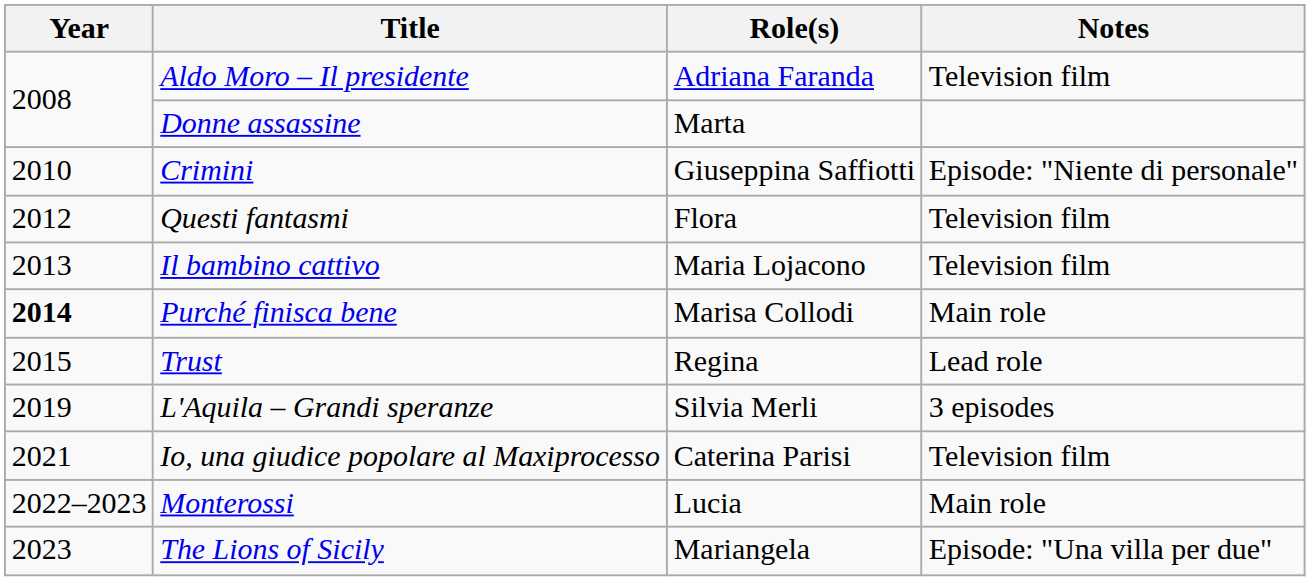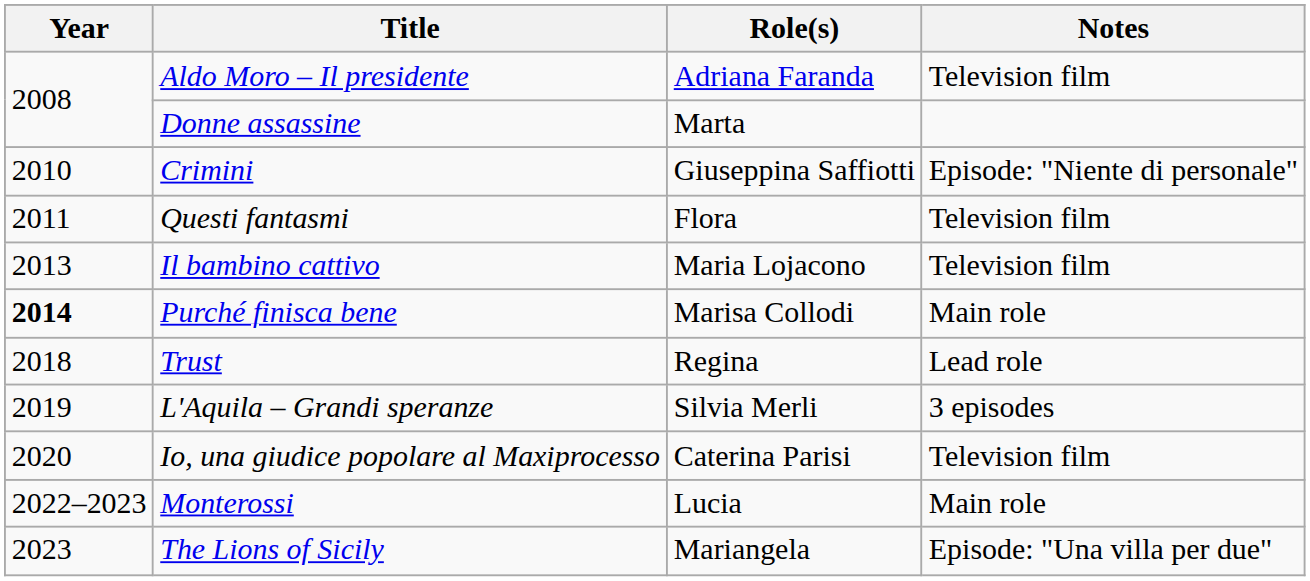Questi fantasmi | Year: 2012 -> 2011
Trust | Year: 2015 -> 2018
Io, una giudice popolare al Maxiprocesso | Year: 2021 -> 2020
